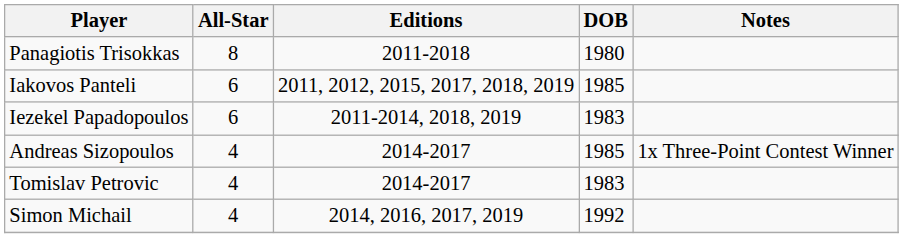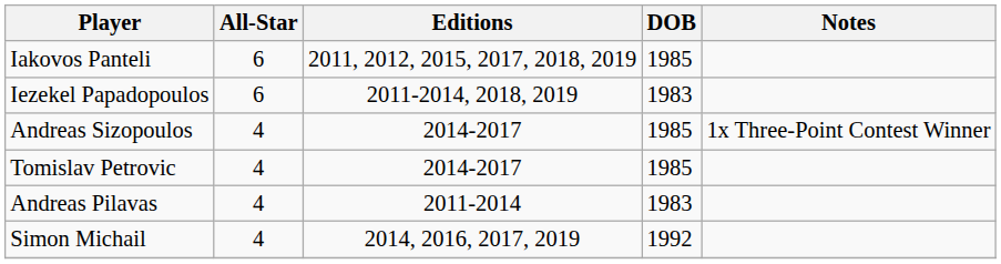- row: Panagiotis Trisokkas | 8 | 2011-2018 | 1980
Tomislav Petrovic | DOB: 1983 -> 1985
+ row: Andreas Pilavas | 4 | 2011-2014 | 1983
